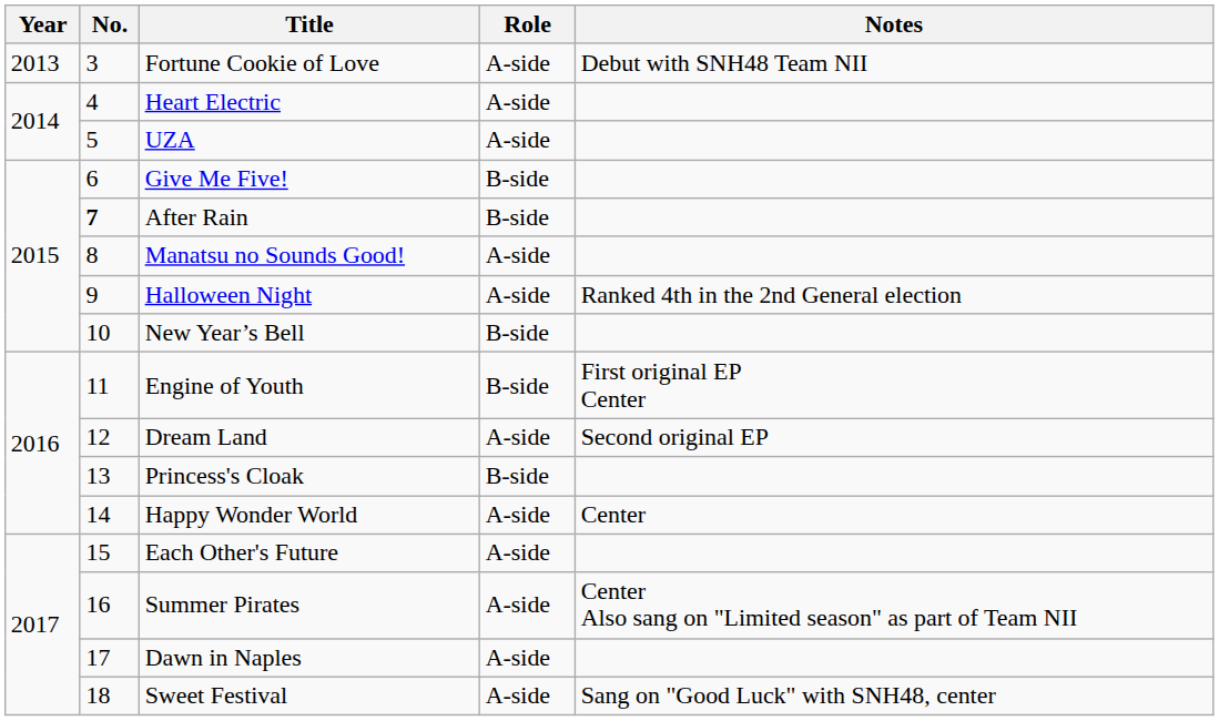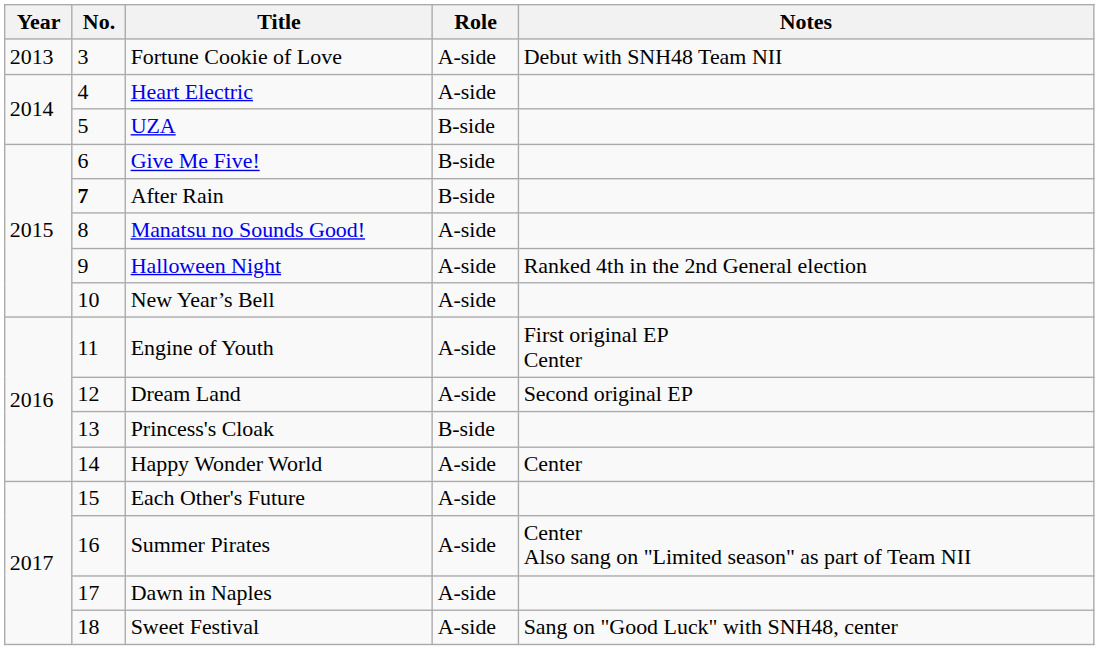UZA | Role: A-side -> B-side
New Year’s Bell | Role: B-side -> A-side
Engine of Youth | Role: B-side -> A-side
